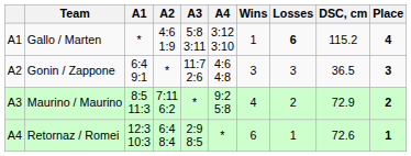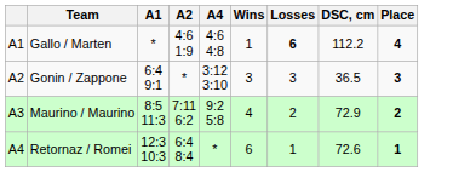- column: A3 | 5:8 3:11 | 11:7 2:6 | * | 2:9 8:5
Gallo / Marten | A4: 3:12 3:10 -> 4:6 4:8
Gallo / Marten | DSC, cm: 115.2 -> 112.2
Gonin / Zappone | A4: 4:6 4:8 -> 3:12 3:10
